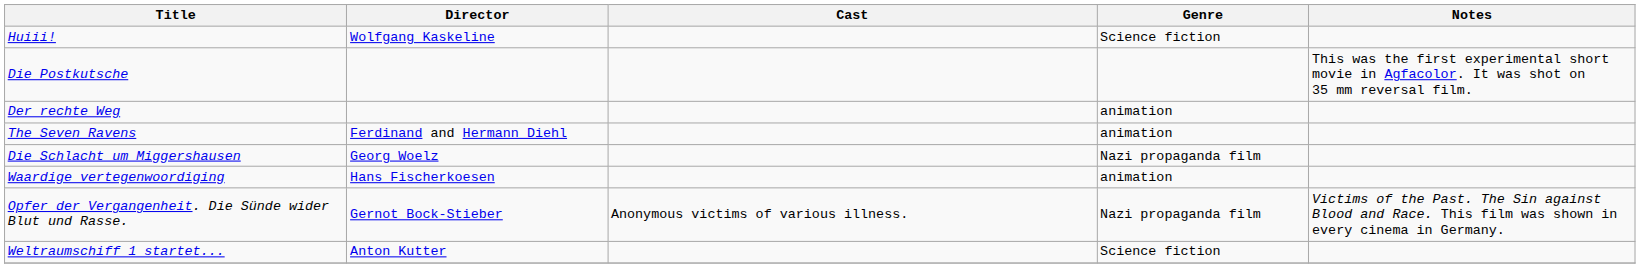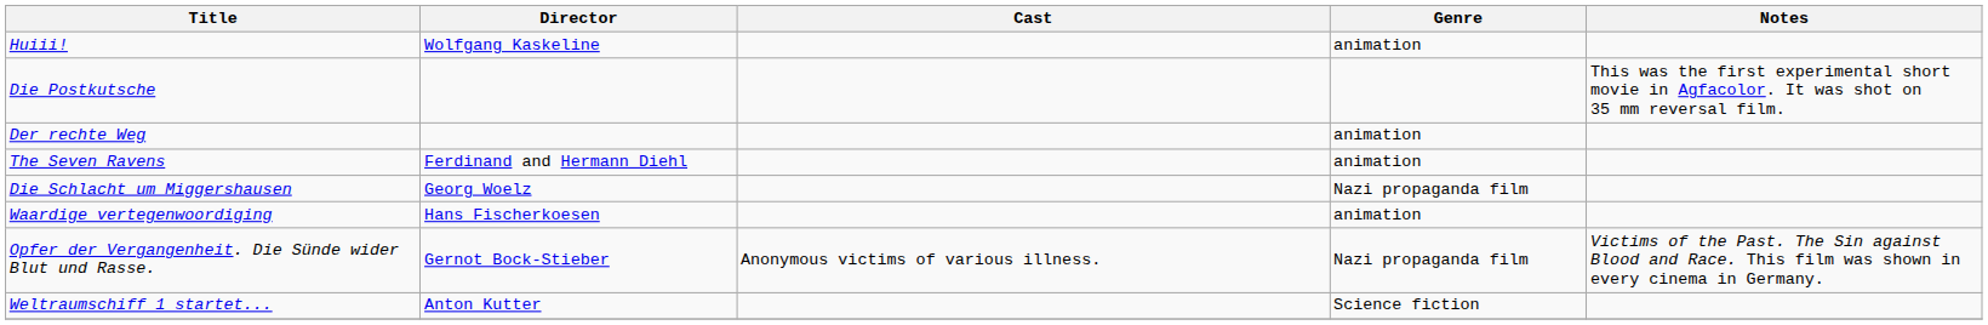Huiii! | Genre: Science fiction -> animation
